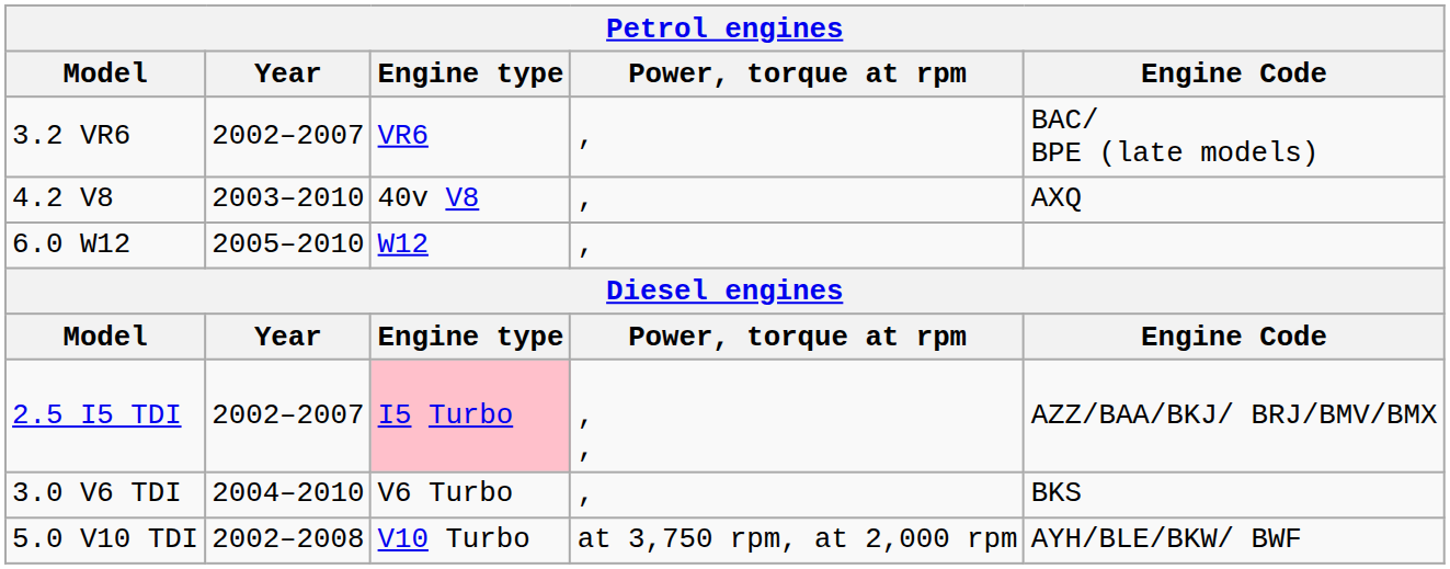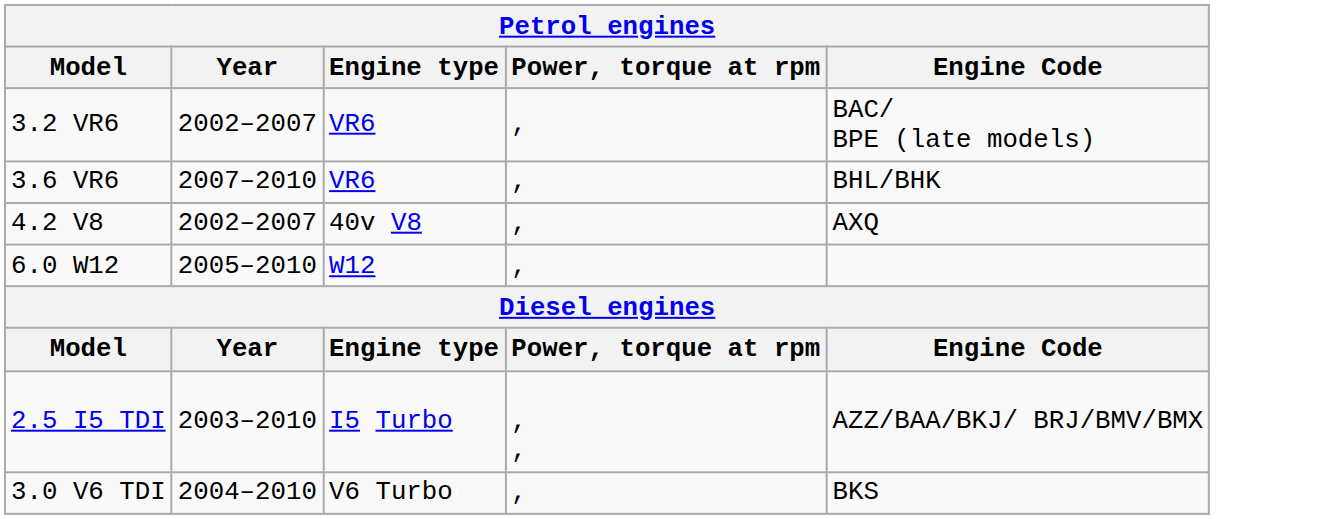+ row: 3.6 VR6 | 2007–2010 | VR6 | , | BHL/BHK
4.2 V8 | Year: 2003–2010 -> 2002–2007
2.5 I5 TDI | Year: 2002–2007 -> 2003–2010
2.5 I5 TDI | Engine type: pink background -> no background
- row: 5.0 V10 TDI | 2002–2008 | V10 Turbo | at 3,750 rpm, at 2,000 rpm | AYH/BLE/BKW/ BWF
